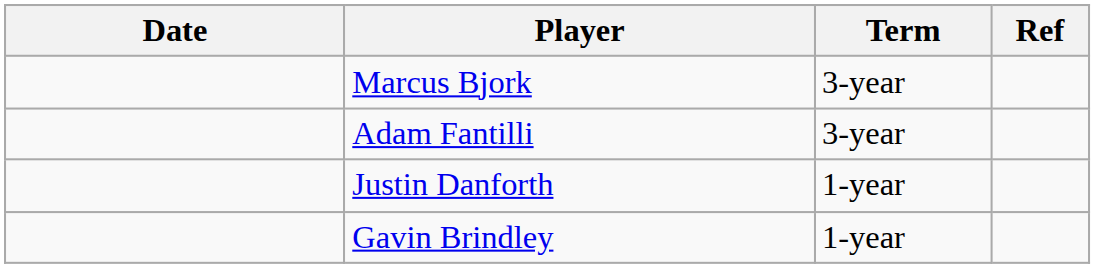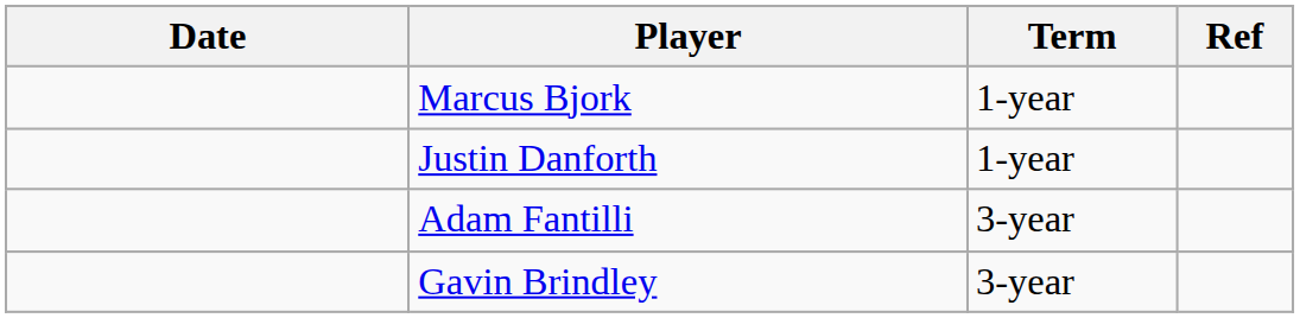Marcus Bjork | Term: 3-year -> 1-year
rows swapped: Adam Fantilli <-> Justin Danforth
Gavin Brindley | Term: 1-year -> 3-year
